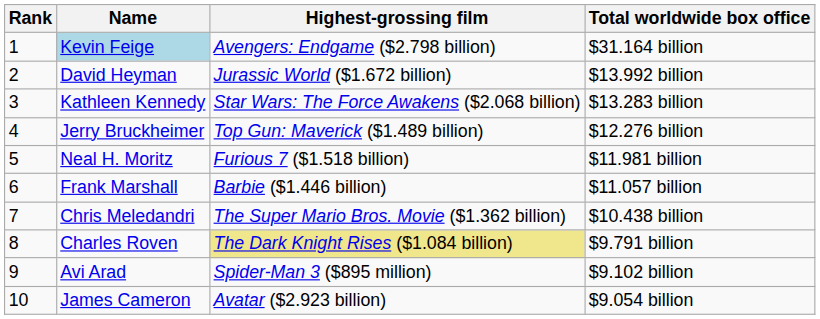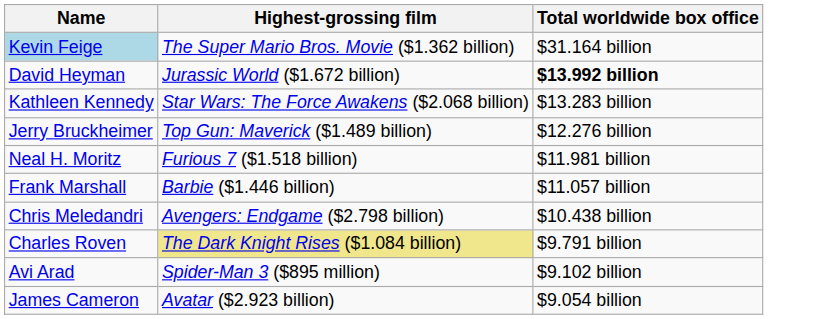- column: Rank | 1 | 2 | 3 | 4 | 5 | 6 | 7 | 8 | 9 | 10
Kevin Feige | Highest-grossing film: Avengers: Endgame ($2.798 billion) -> The Super Mario Bros. Movie ($1.362 billion)
David Heyman | Total worldwide box office: normal -> bold
Chris Meledandri | Highest-grossing film: The Super Mario Bros. Movie ($1.362 billion) -> Avengers: Endgame ($2.798 billion)
